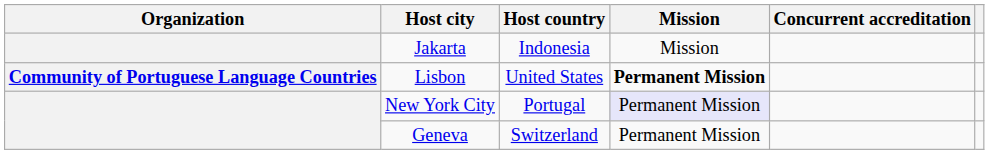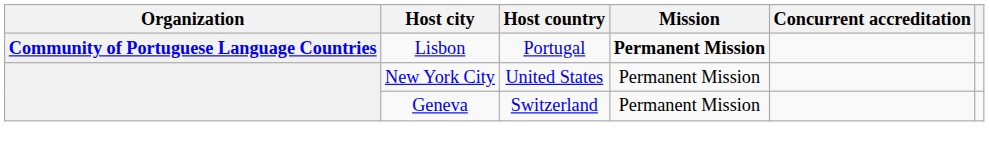- row: Jakarta | Indonesia | Mission
Lisbon | Host country: United States -> Portugal
New York City | Host country: Portugal -> United States
New York City | Mission: lavender background -> no background
